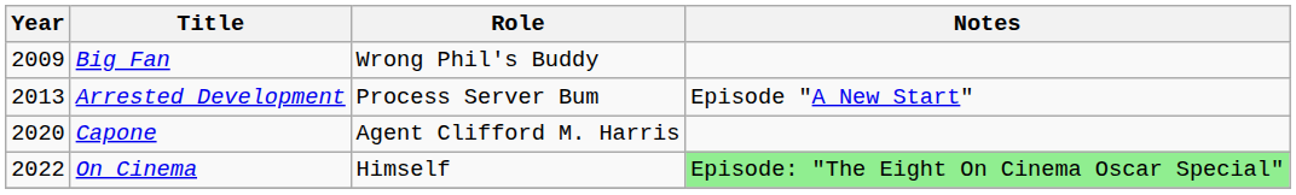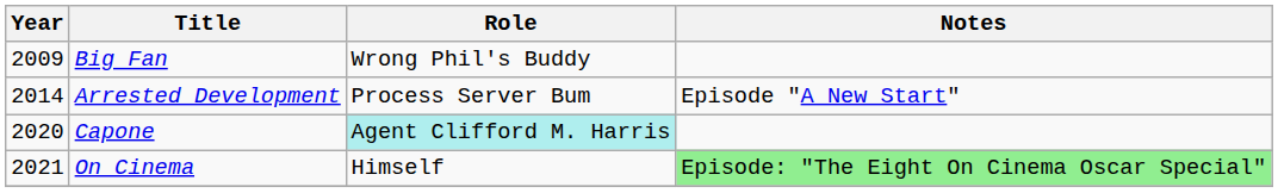Arrested Development | Year: 2013 -> 2014
Capone | Role: no background -> paleturquoise background
On Cinema | Year: 2022 -> 2021
